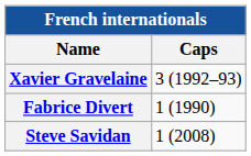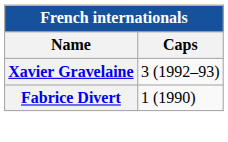- row: Steve Savidan | 1 (2008)
